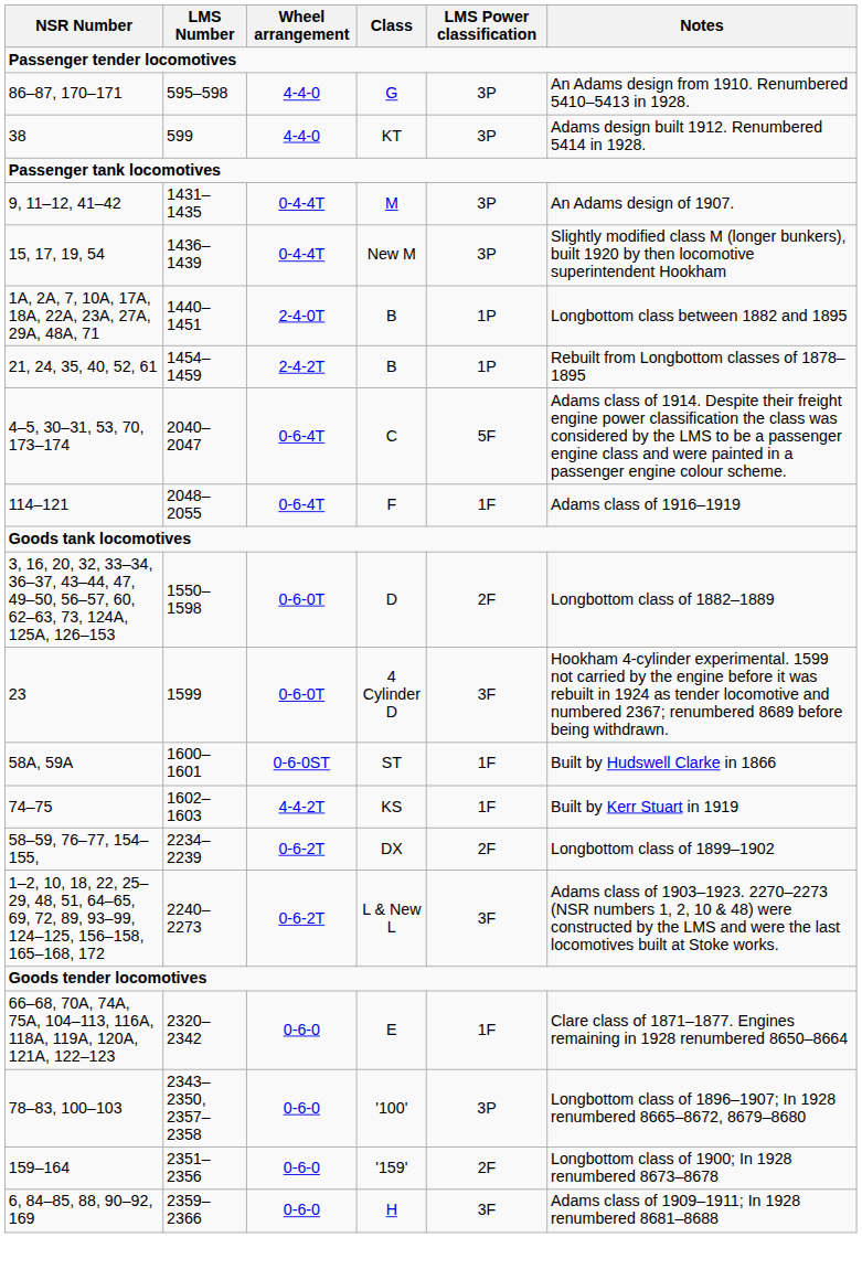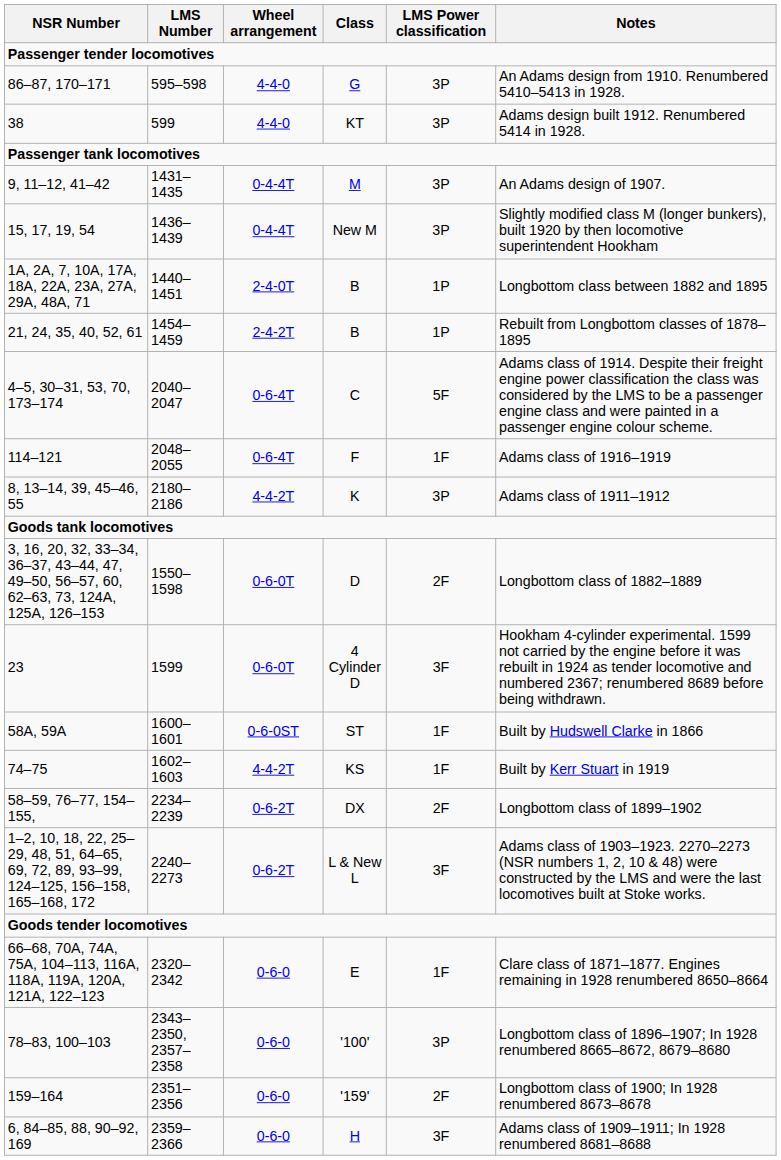+ row: 8, 13–14, 39, 45–46, 55 | 2180–2186 | 4-4-2T | K | 3P | Adams class of 1911–1912
